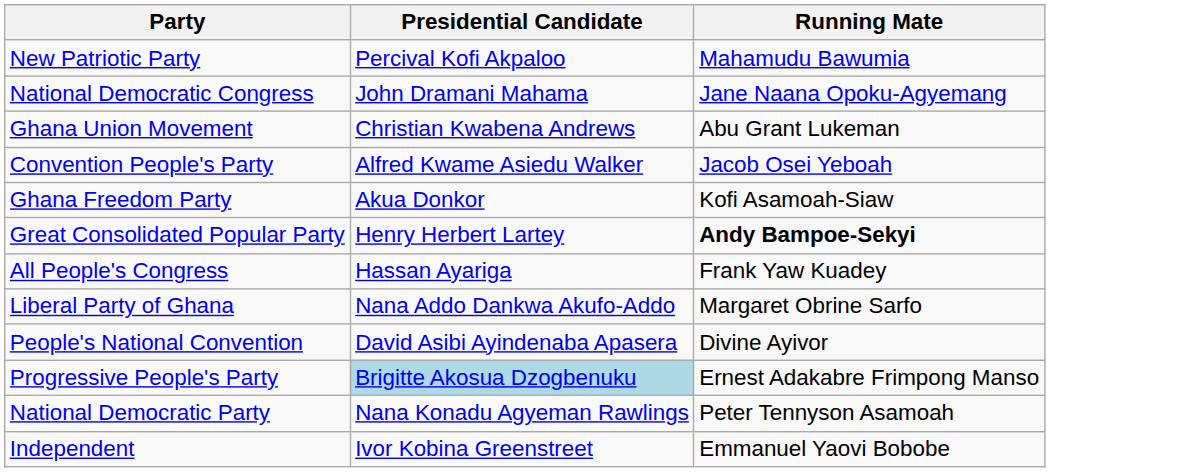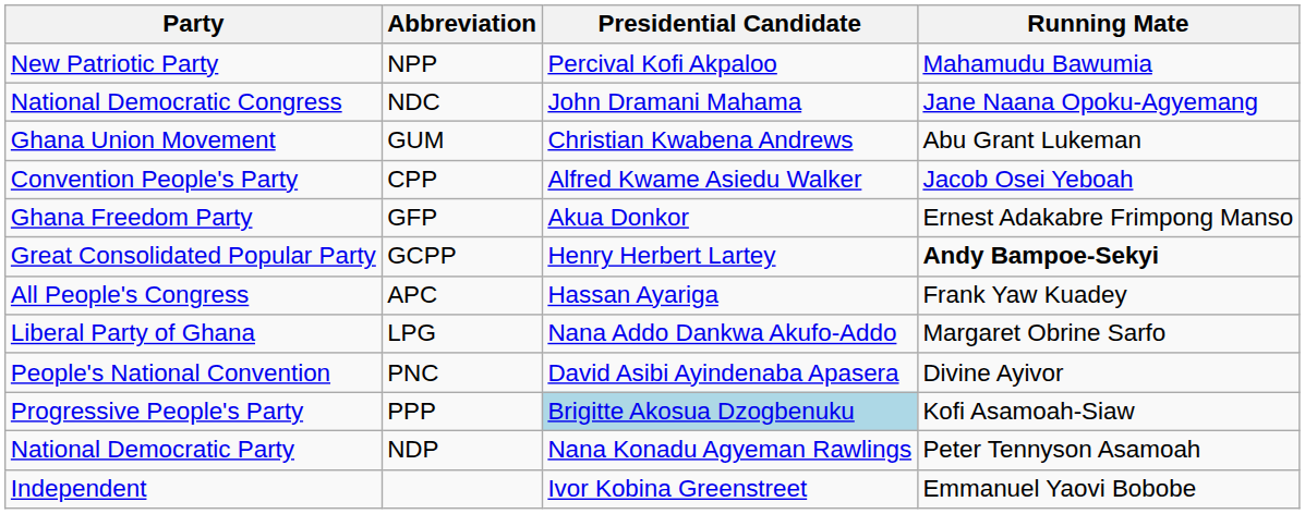+ column: Abbreviation | NPP | NDC | GUM | CPP | GFP | GCPP | APC | LPG | PNC | PPP | NDP
Ghana Freedom Party | Running Mate: Kofi Asamoah-Siaw -> Ernest Adakabre Frimpong Manso
Progressive People's Party | Running Mate: Ernest Adakabre Frimpong Manso -> Kofi Asamoah-Siaw
